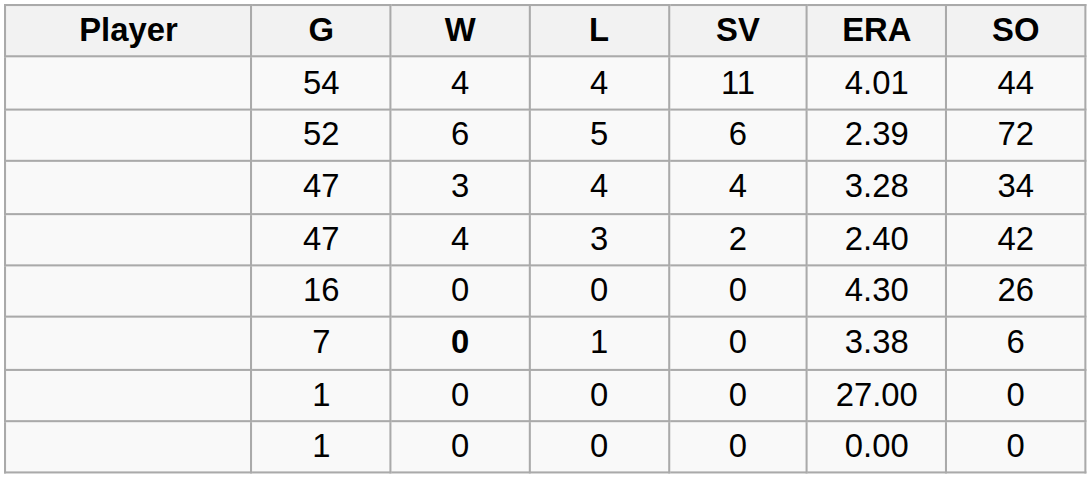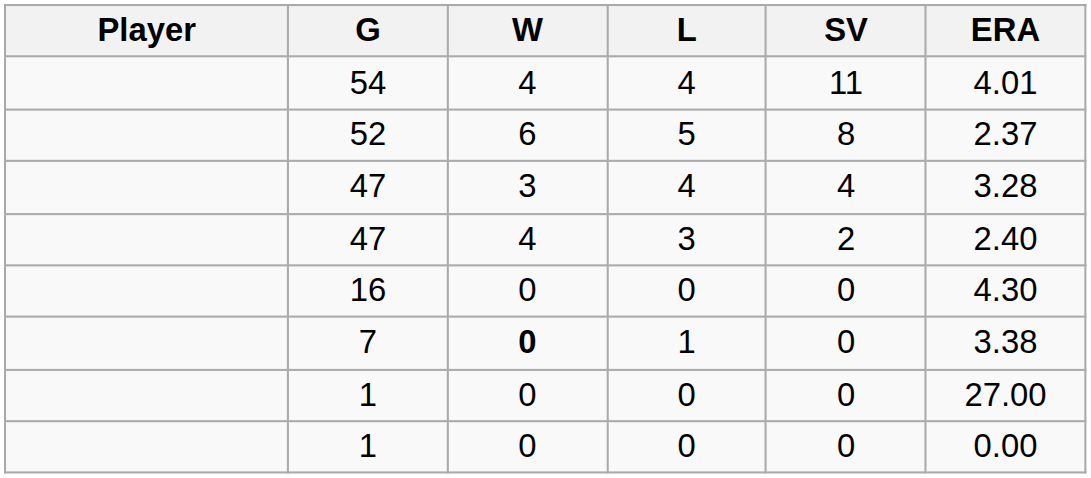- column: SO | 44 | 72 | 34 | 42 | 26 | 6 | 0 | 0
52 | SV: 6 -> 8
52 | ERA: 2.39 -> 2.37
